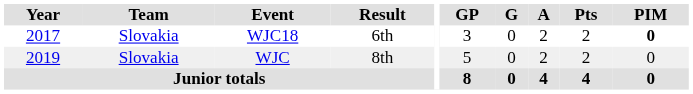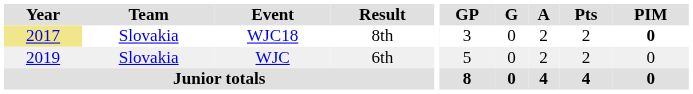WJC18 | Year: no background -> khaki background
WJC18 | Result: 6th -> 8th
WJC | Result: 8th -> 6th
